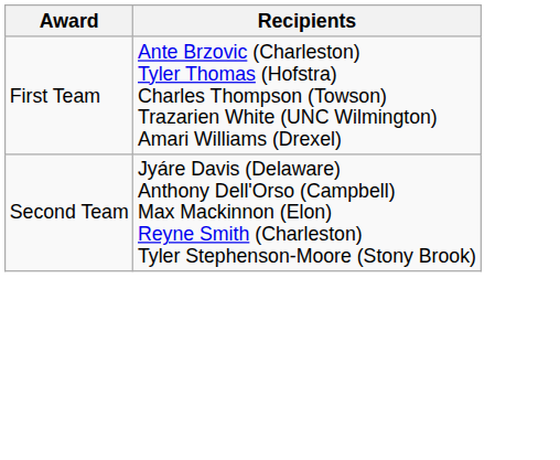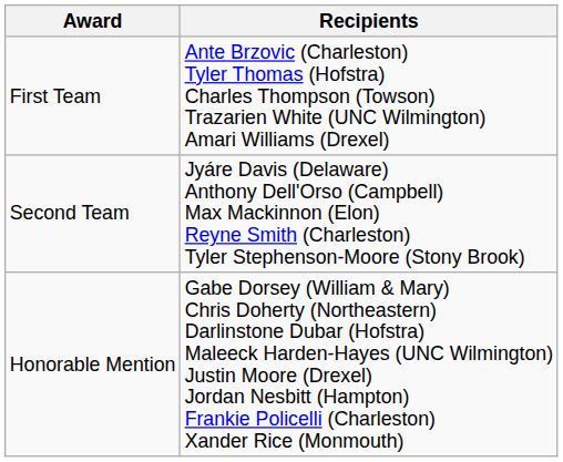+ row: Honorable Mention | Gabe Dorsey (William & Mary) Chris Doherty (Northeastern) Darlinstone Dubar (Hofstra) Maleeck Harden-Hayes (UNC Wilmington) Justin Moore (Drexel) Jordan Nesbitt (Hampton) Frankie Policelli (Charleston) Xander Rice (Monmouth)
